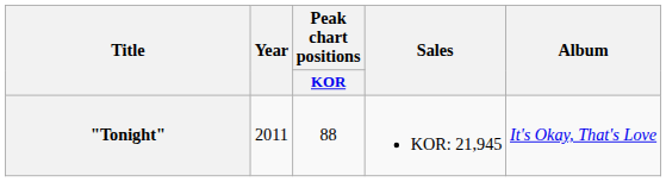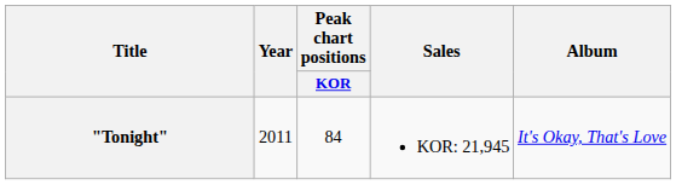"Tonight" | Peak chart positions / KOR: 88 -> 84
